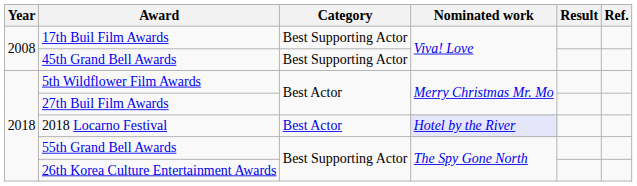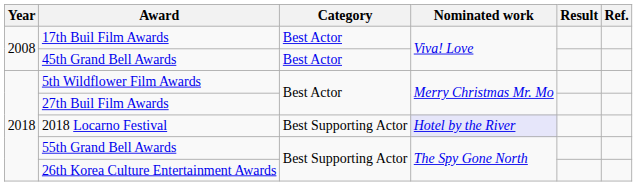17th Buil Film Awards | Category: Best Supporting Actor -> Best Actor
45th Grand Bell Awards | Category: Best Supporting Actor -> Best Actor
2018 Locarno Festival | Category: Best Actor -> Best Supporting Actor
